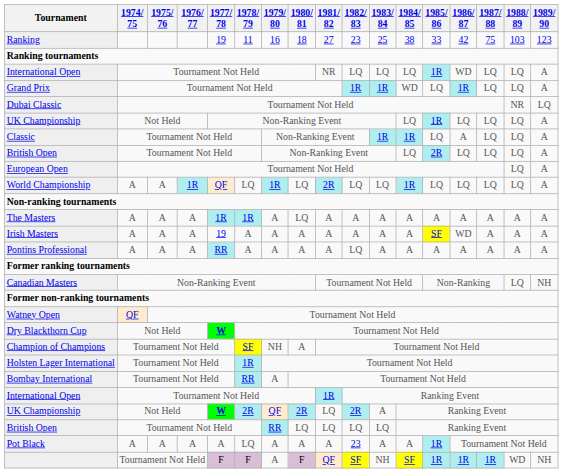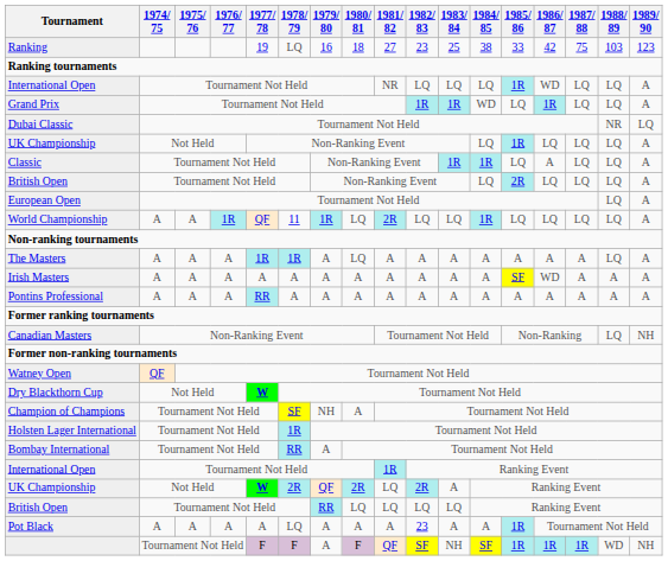Ranking | 1978/ 79: 11 -> LQ
World Championship | 1978/ 79: LQ -> 11
The Masters | 1988/ 89: A -> LQ
Irish Masters | 1977/ 78: 19 -> A
Pontins Professional | 1982/ 83: LQ -> A
